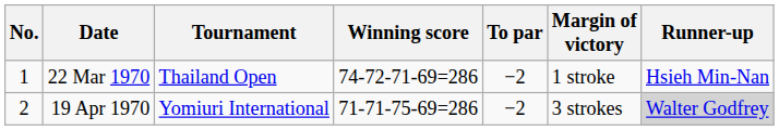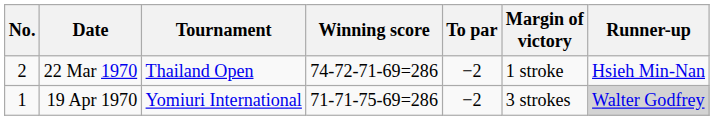22 Mar 1970 | No.: 1 -> 2
19 Apr 1970 | No.: 2 -> 1
